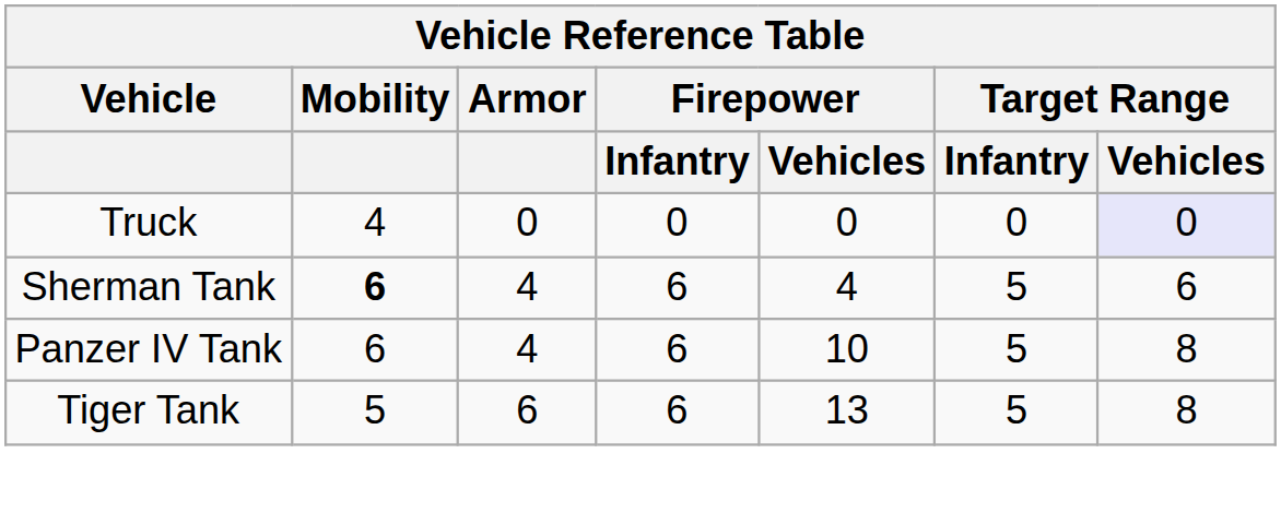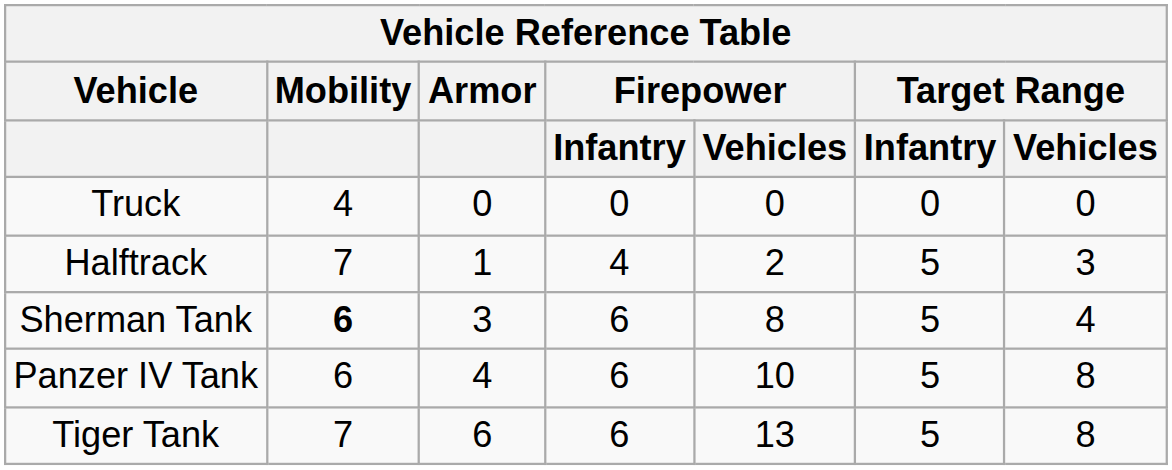Truck | Target Range / Vehicles: lavender background -> no background
+ row: Halftrack | 7 | 1 | 4 | 2 | 5 | 3
Sherman Tank | Armor: 4 -> 3
Sherman Tank | Firepower / Vehicles: 4 -> 8
Sherman Tank | Target Range / Vehicles: 6 -> 4
Tiger Tank | Mobility: 5 -> 7
